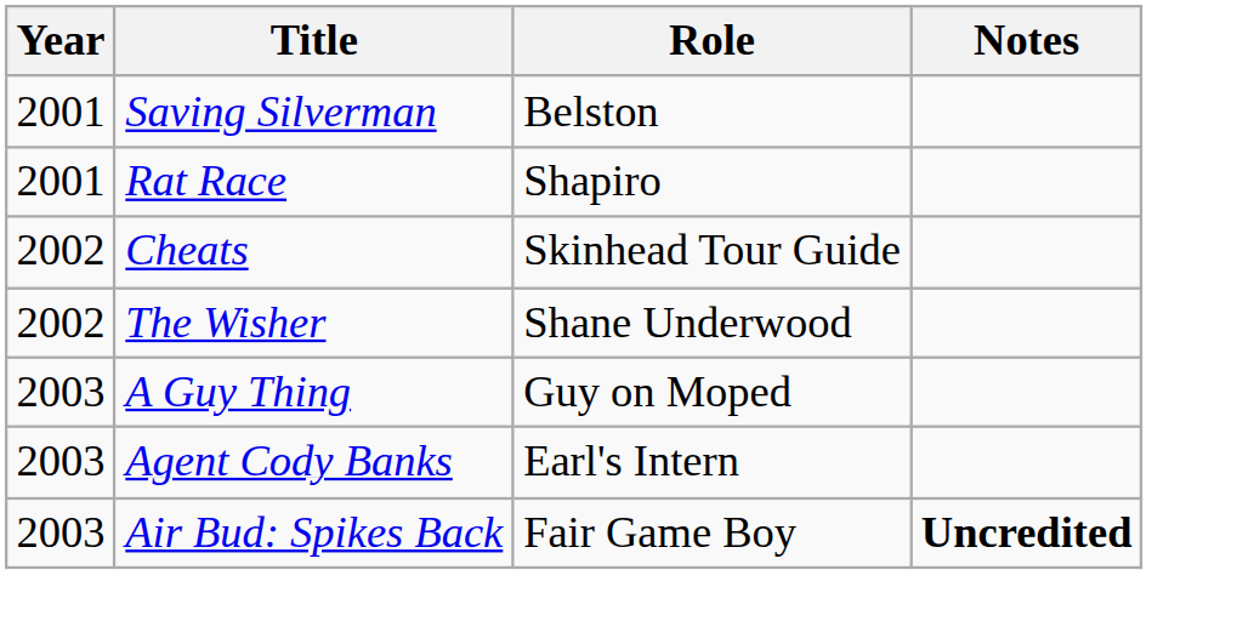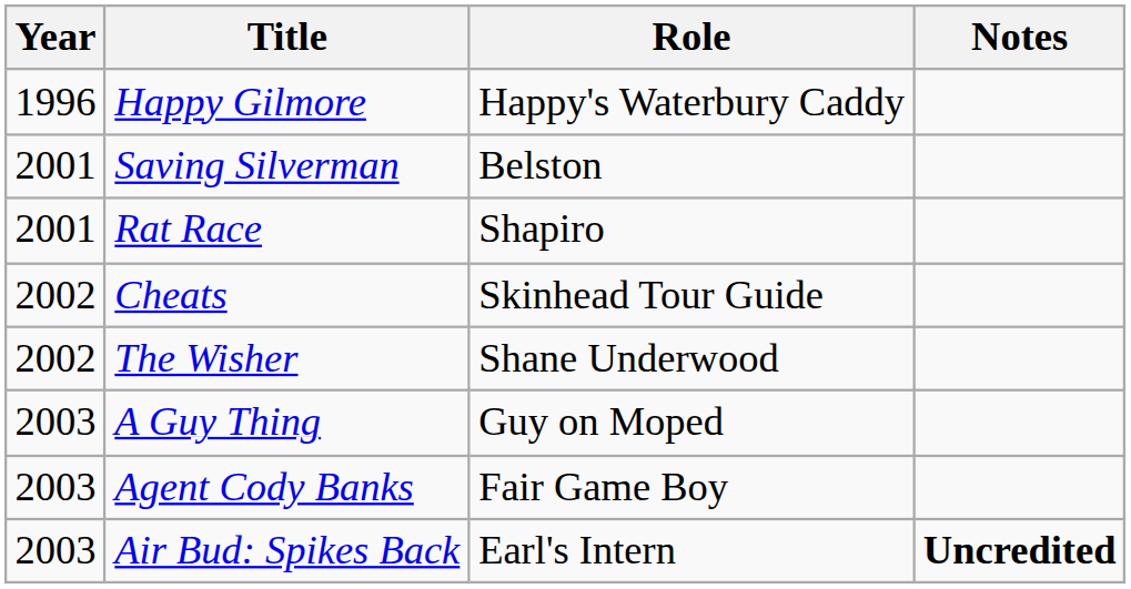+ row: 1996 | Happy Gilmore | Happy's Waterbury Caddy
Agent Cody Banks | Role: Earl's Intern -> Fair Game Boy
Air Bud: Spikes Back | Role: Fair Game Boy -> Earl's Intern
